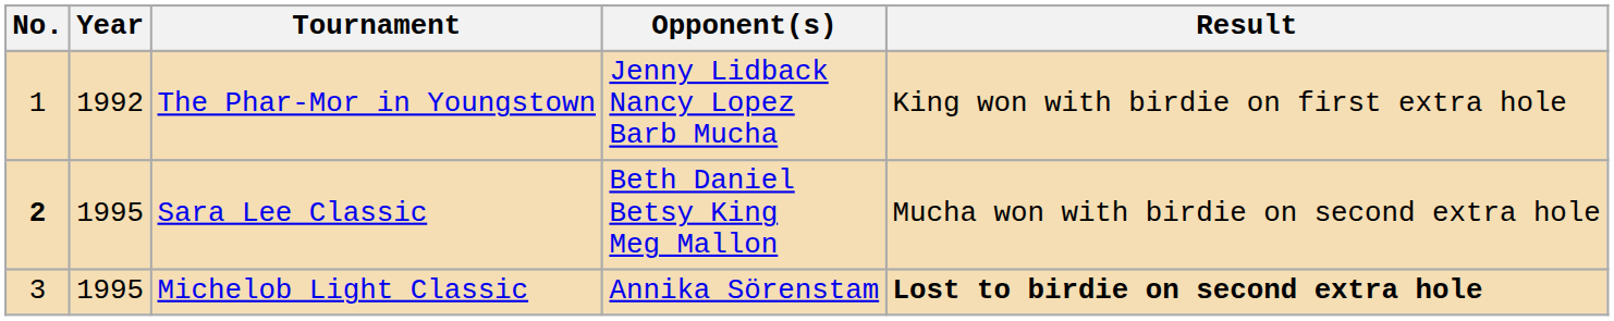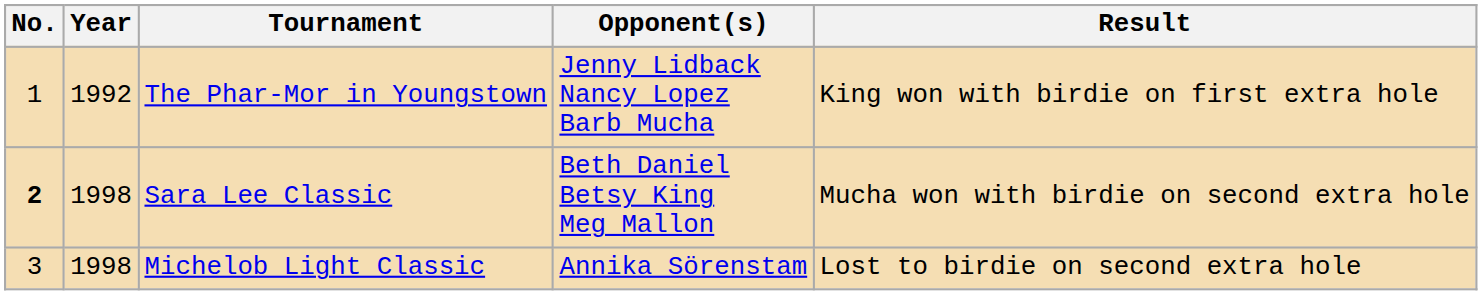Sara Lee Classic | Year: 1995 -> 1998
Michelob Light Classic | Year: 1995 -> 1998
Michelob Light Classic | Result: bold -> normal
